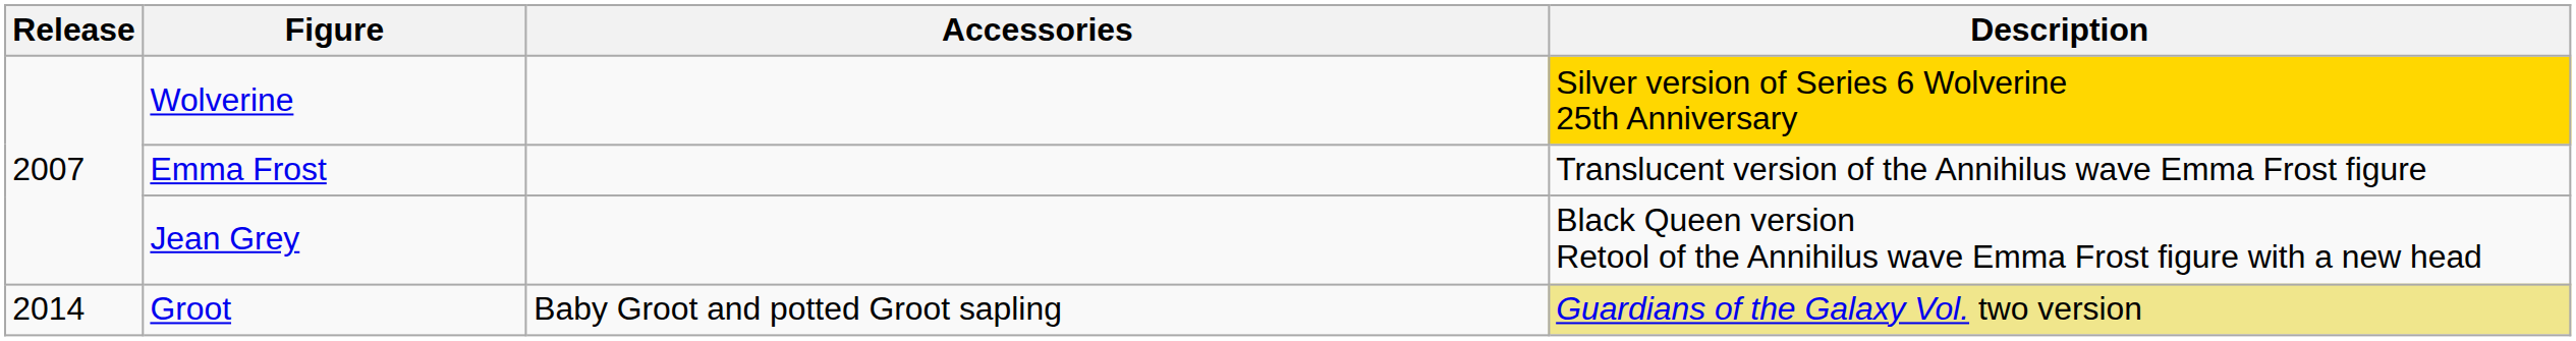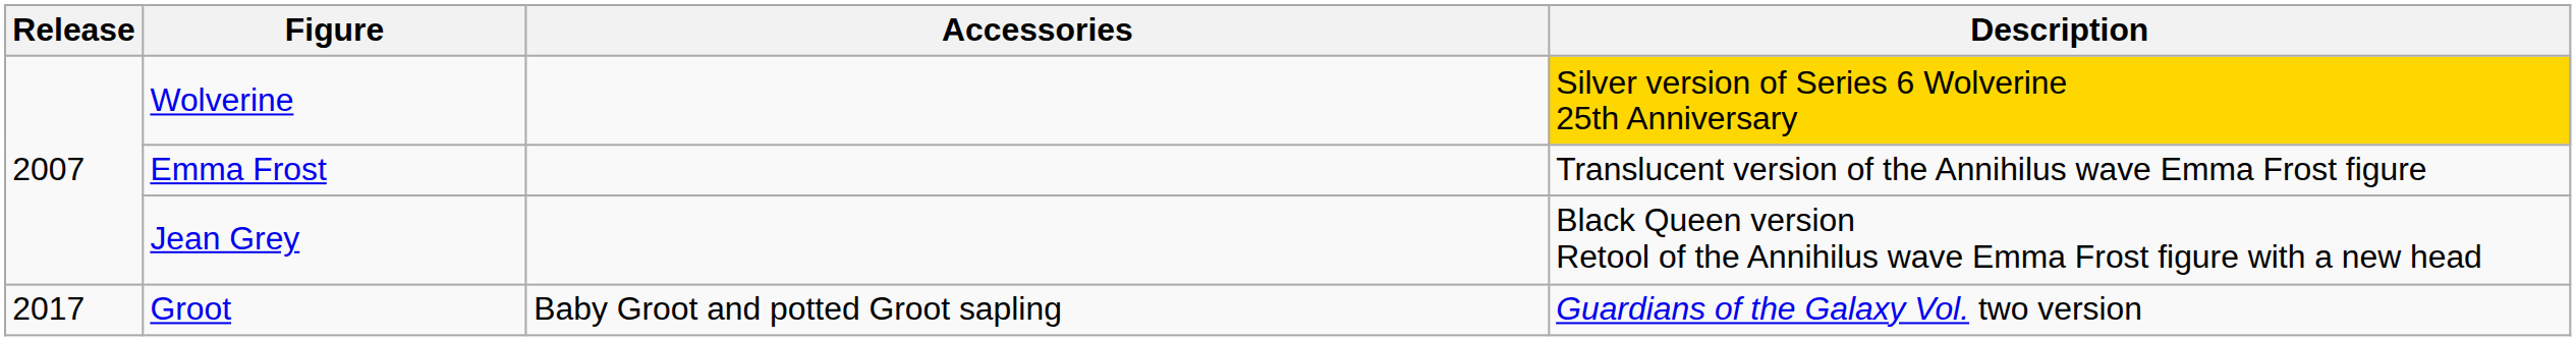Groot | Release: 2014 -> 2017
Groot | Description: khaki background -> no background
